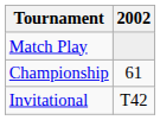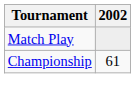- row: Invitational | T42
